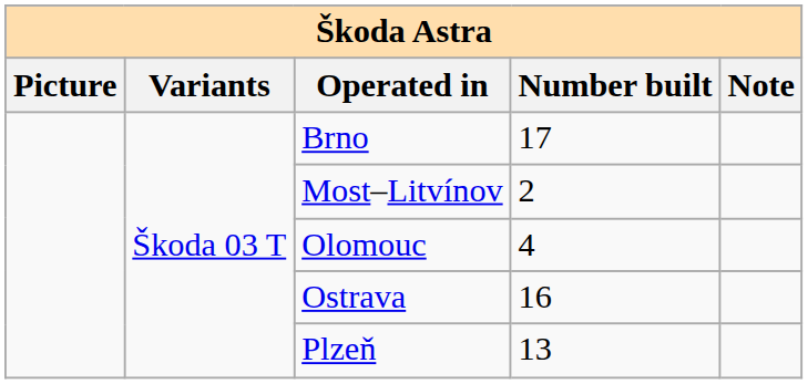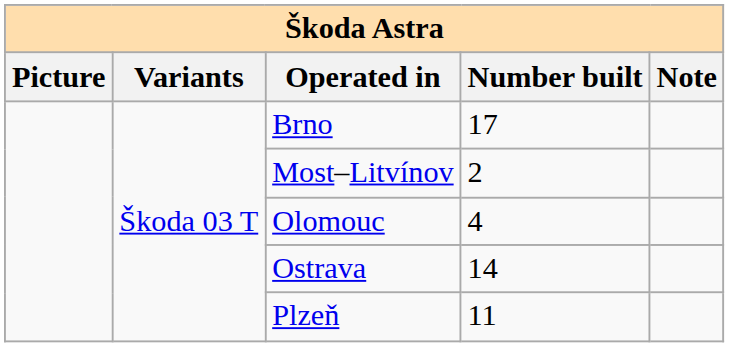Ostrava | Number built: 16 -> 14
Plzeň | Number built: 13 -> 11
